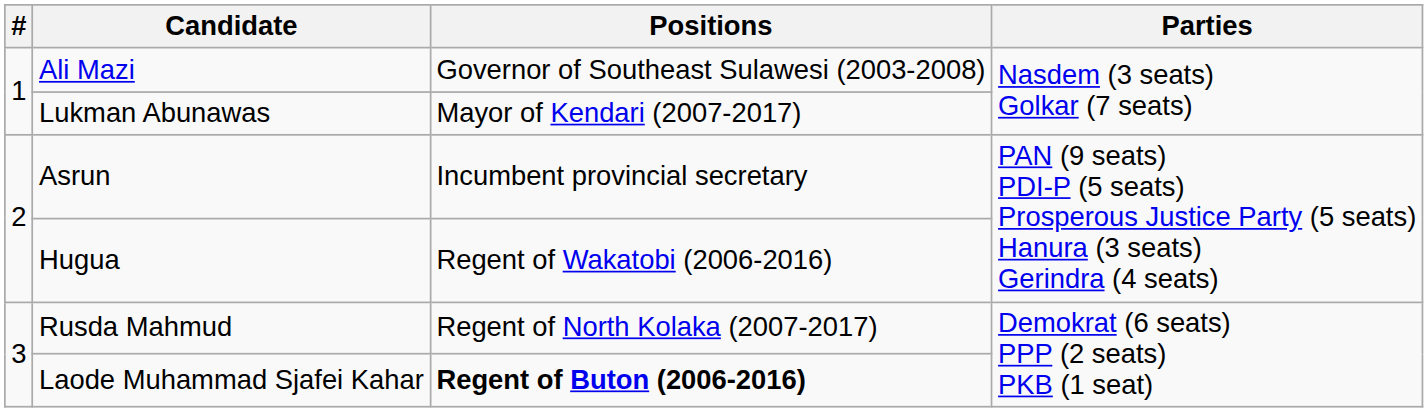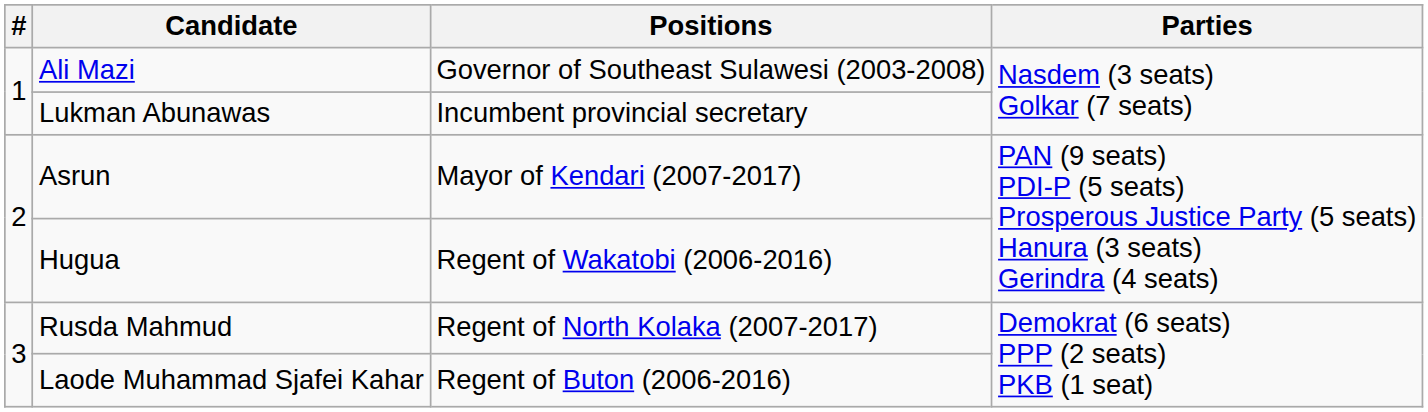Lukman Abunawas | Positions: Mayor of Kendari (2007-2017) -> Incumbent provincial secretary
Asrun | Positions: Incumbent provincial secretary -> Mayor of Kendari (2007-2017)
Laode Muhammad Sjafei Kahar | Positions: bold -> normal
